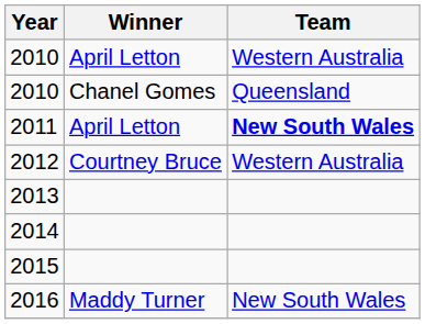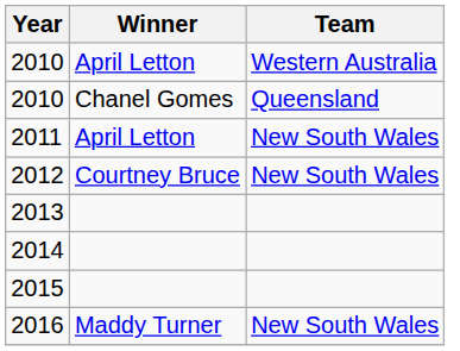2011 | Team: bold -> normal
2012 | Team: Western Australia -> New South Wales
